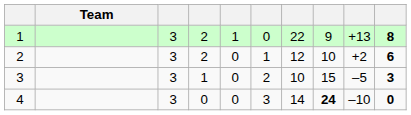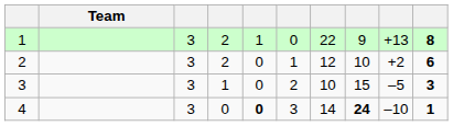4 | column 5: normal -> bold
4 | column 10: 0 -> 1
